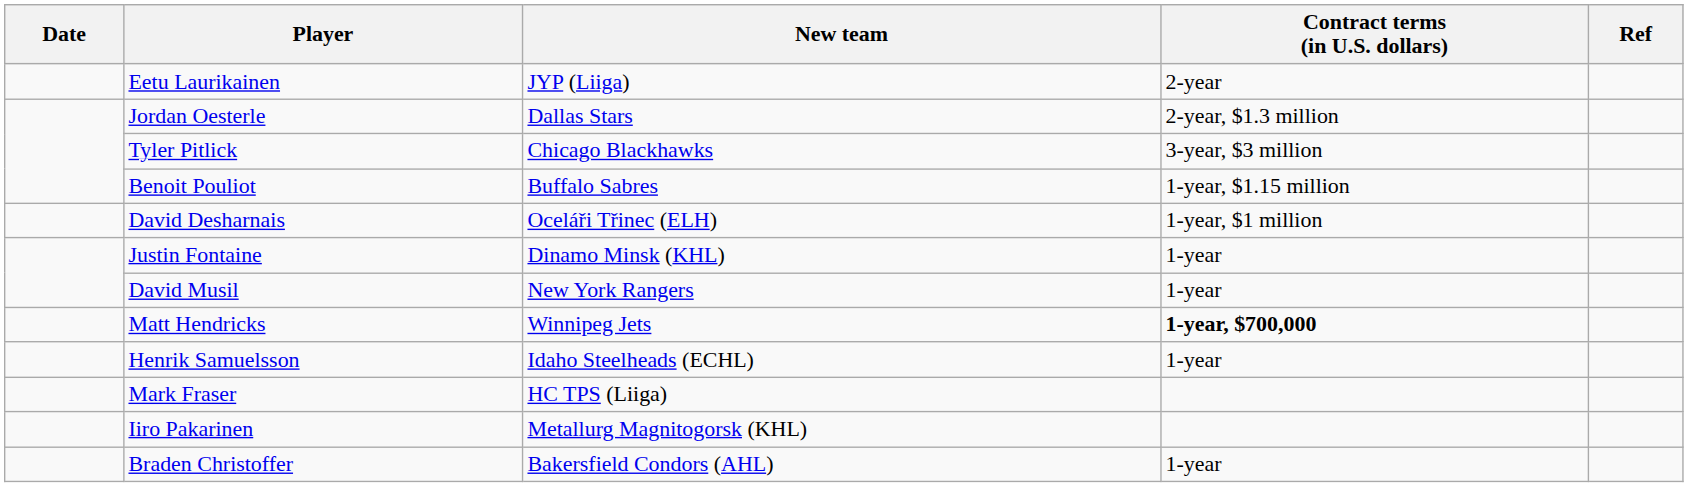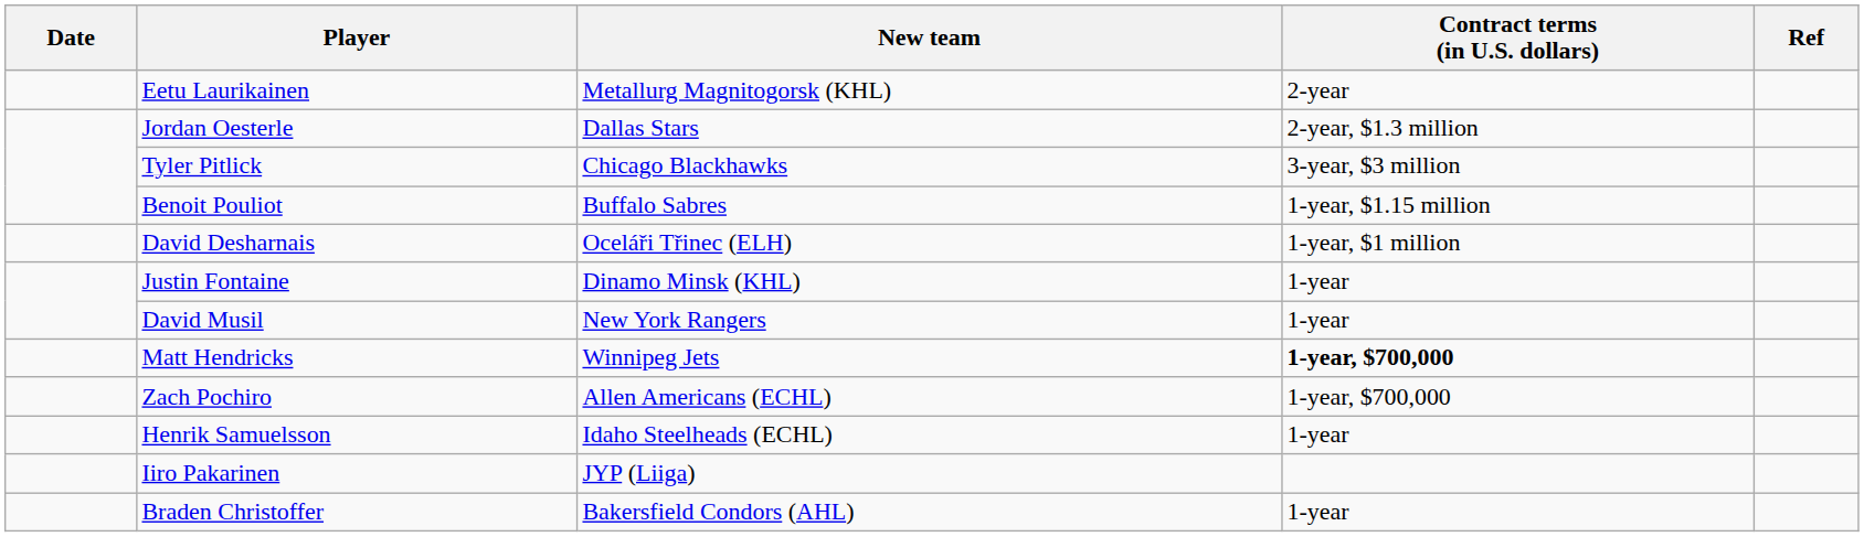Eetu Laurikainen | New team: JYP (Liiga) -> Metallurg Magnitogorsk (KHL)
+ row: Zach Pochiro | Allen Americans (ECHL) | 1-year, $700,000
- row: Mark Fraser | HC TPS (Liiga)
Iiro Pakarinen | New team: Metallurg Magnitogorsk (KHL) -> JYP (Liiga)
